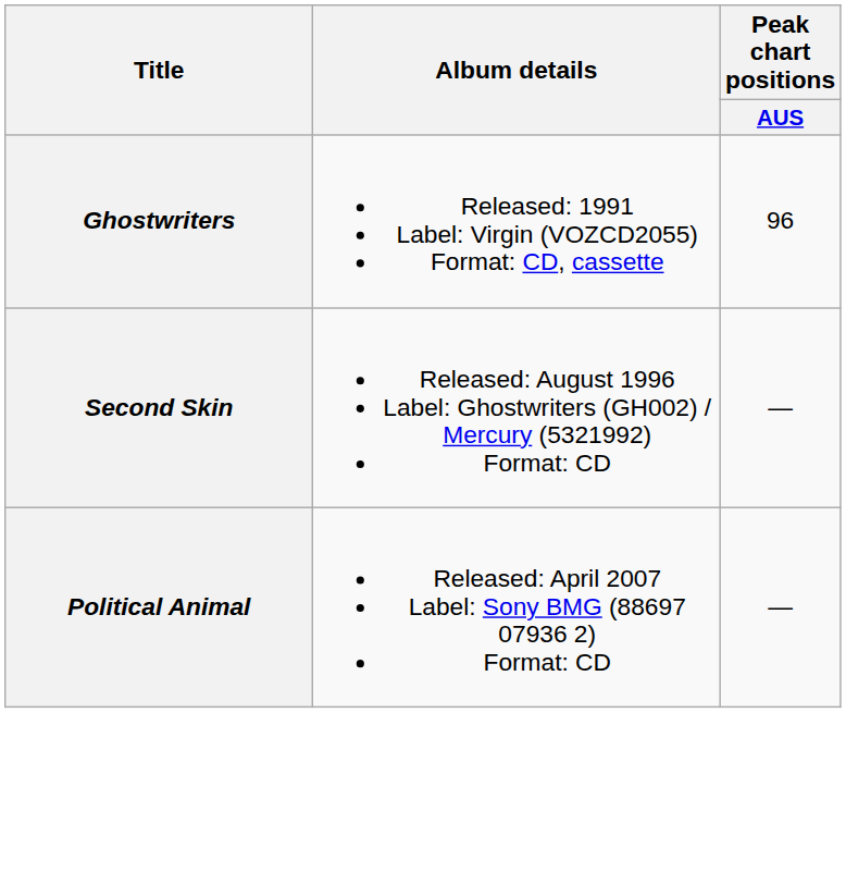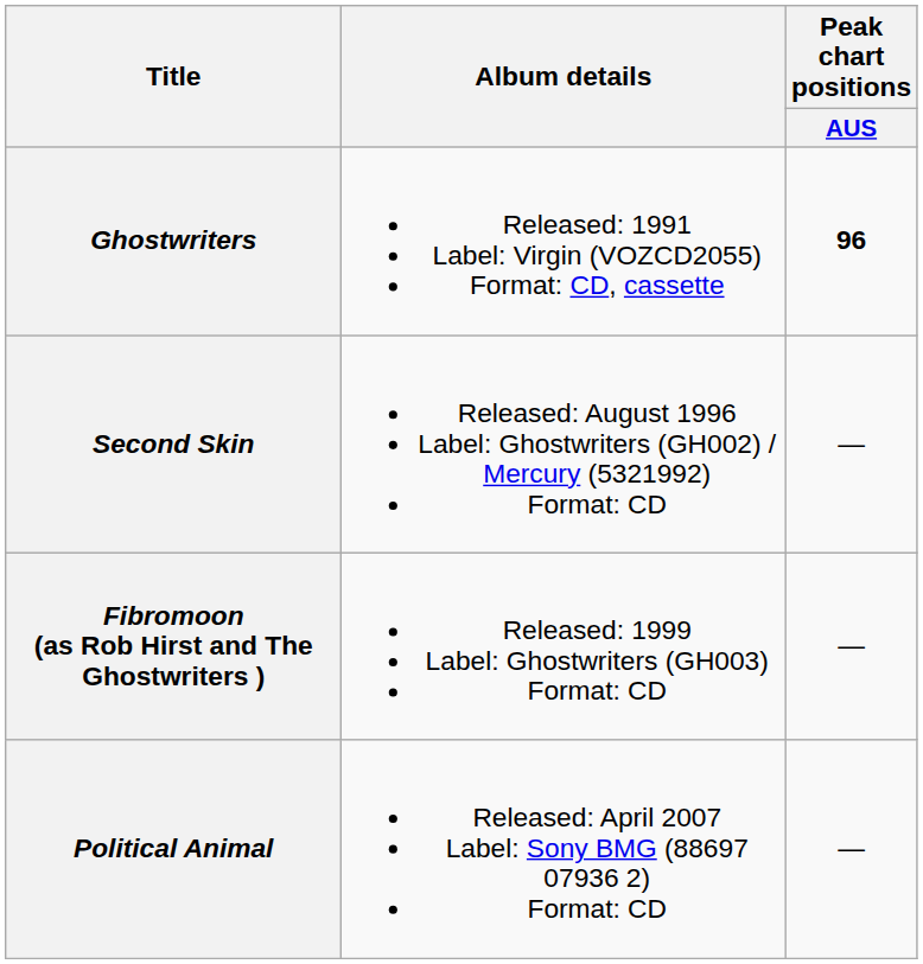Ghostwriters | Peak chart positions / AUS: normal -> bold
+ row: Fibromoon (as Rob Hirst and The Ghostwriters ) | Released: 1999 Label: Ghostwriters (GH003) Format: CD | —
